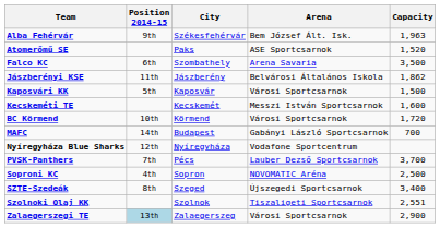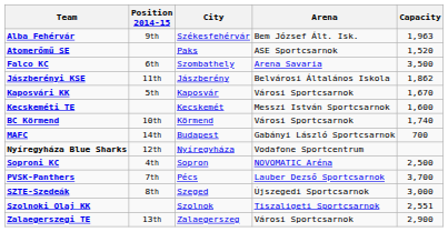Kaposvári KK | Capacity: 1,500 -> 1,670
BC Körmend | Capacity: 1,720 -> 1,740
rows swapped: PVSK-Panthers <-> Soproni KC
SZTE-Szedeák | Capacity: 3,400 -> 3,000
Zalaegerszegi TE | Position 2014-15: lightblue background -> no background
